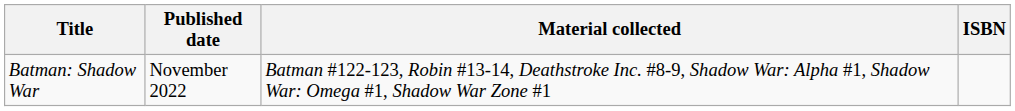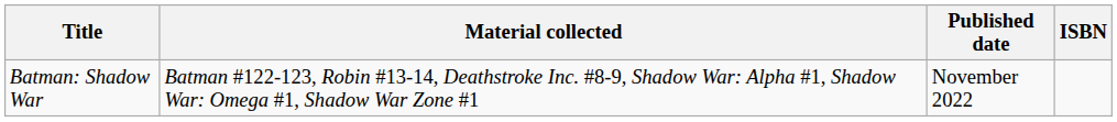columns swapped: Material collected <-> Published date
